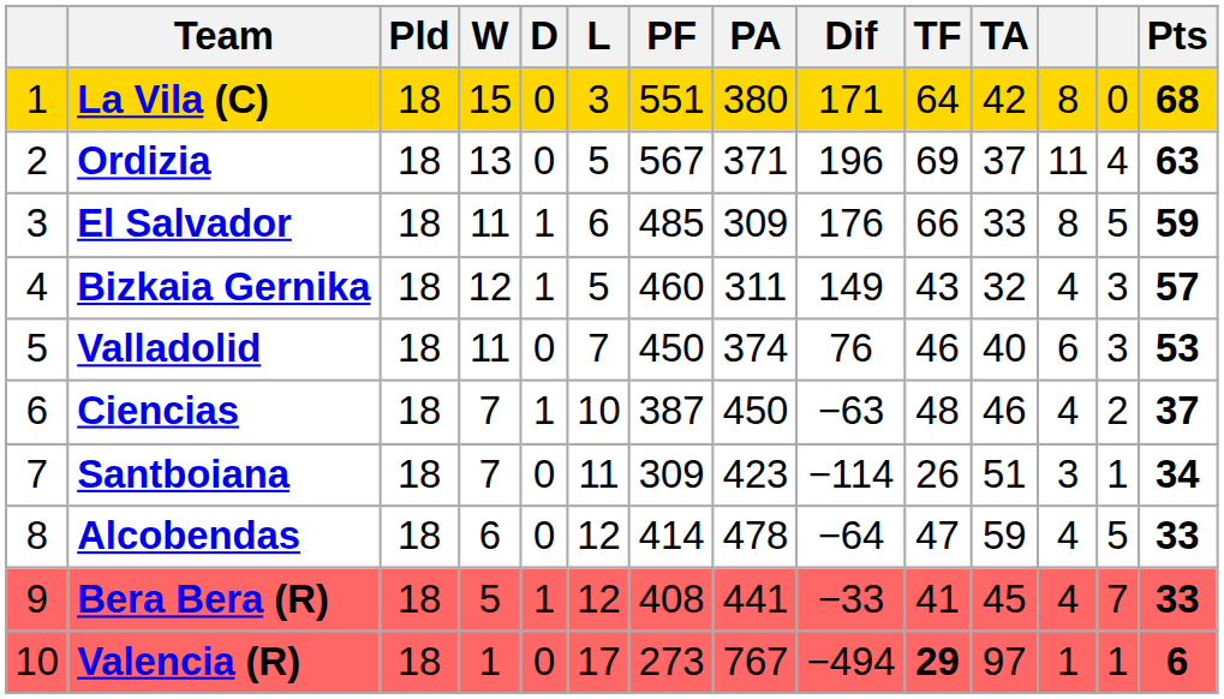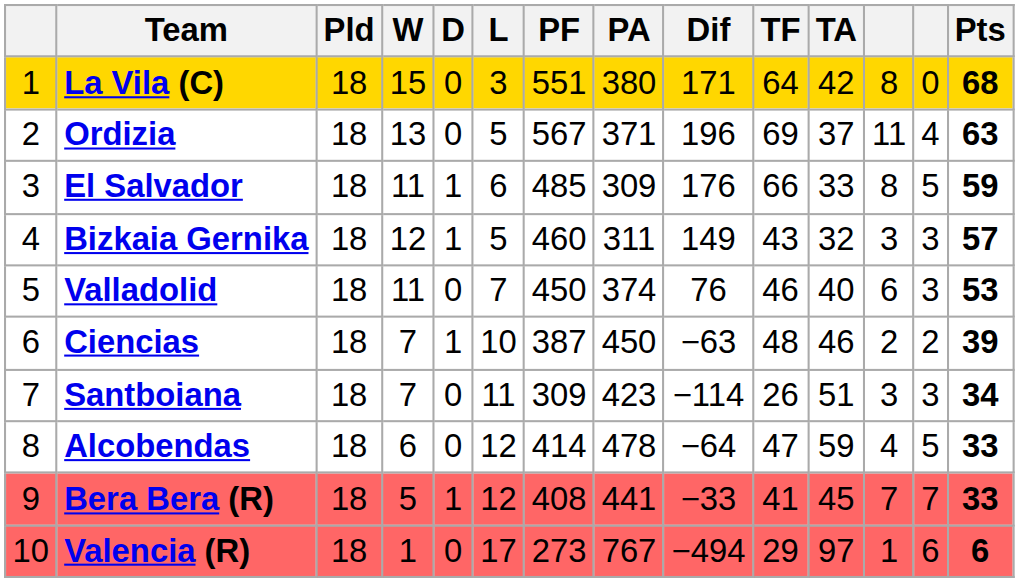Bizkaia Gernika | column 12: 4 -> 3
Ciencias | column 12: 4 -> 2
Ciencias | Pts: 37 -> 39
Santboiana | column 13: 1 -> 3
Bera Bera (R) | column 12: 4 -> 7
Valencia (R) | TF: bold -> normal
Valencia (R) | column 13: 1 -> 6
